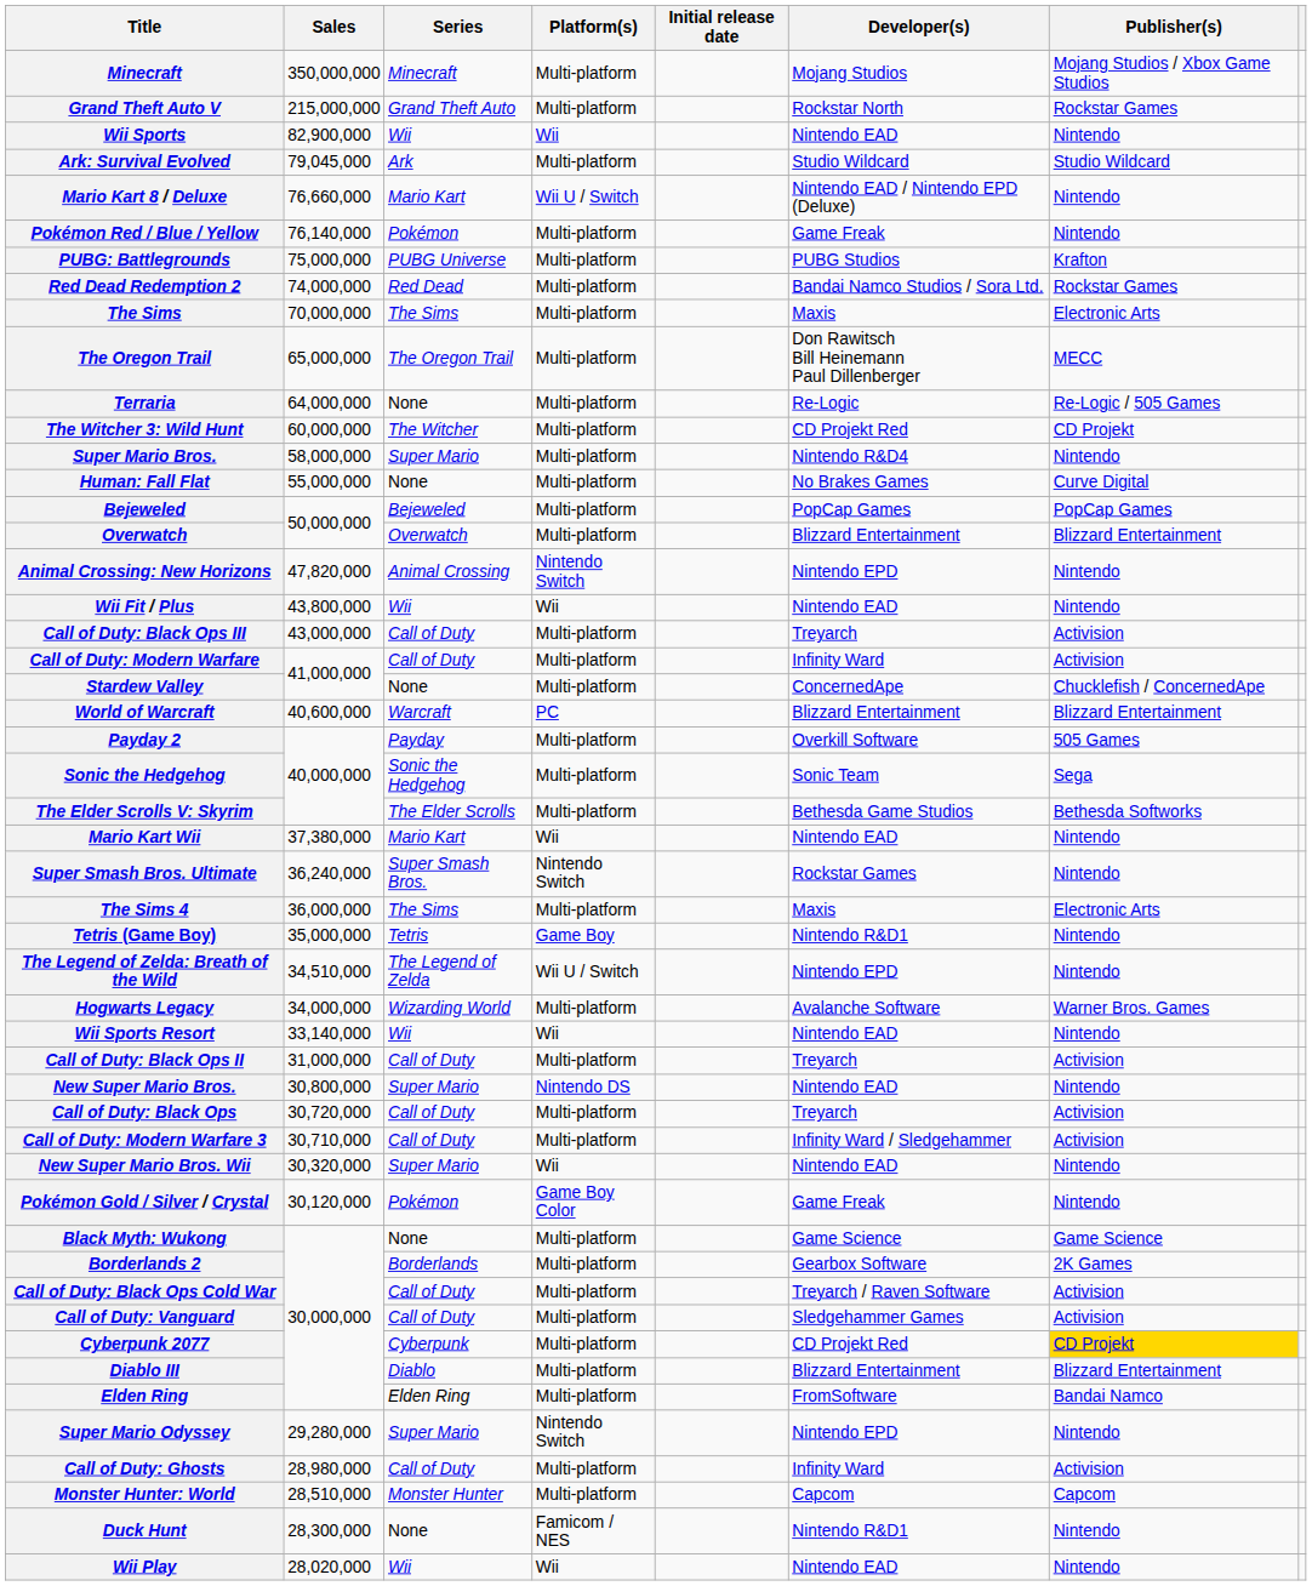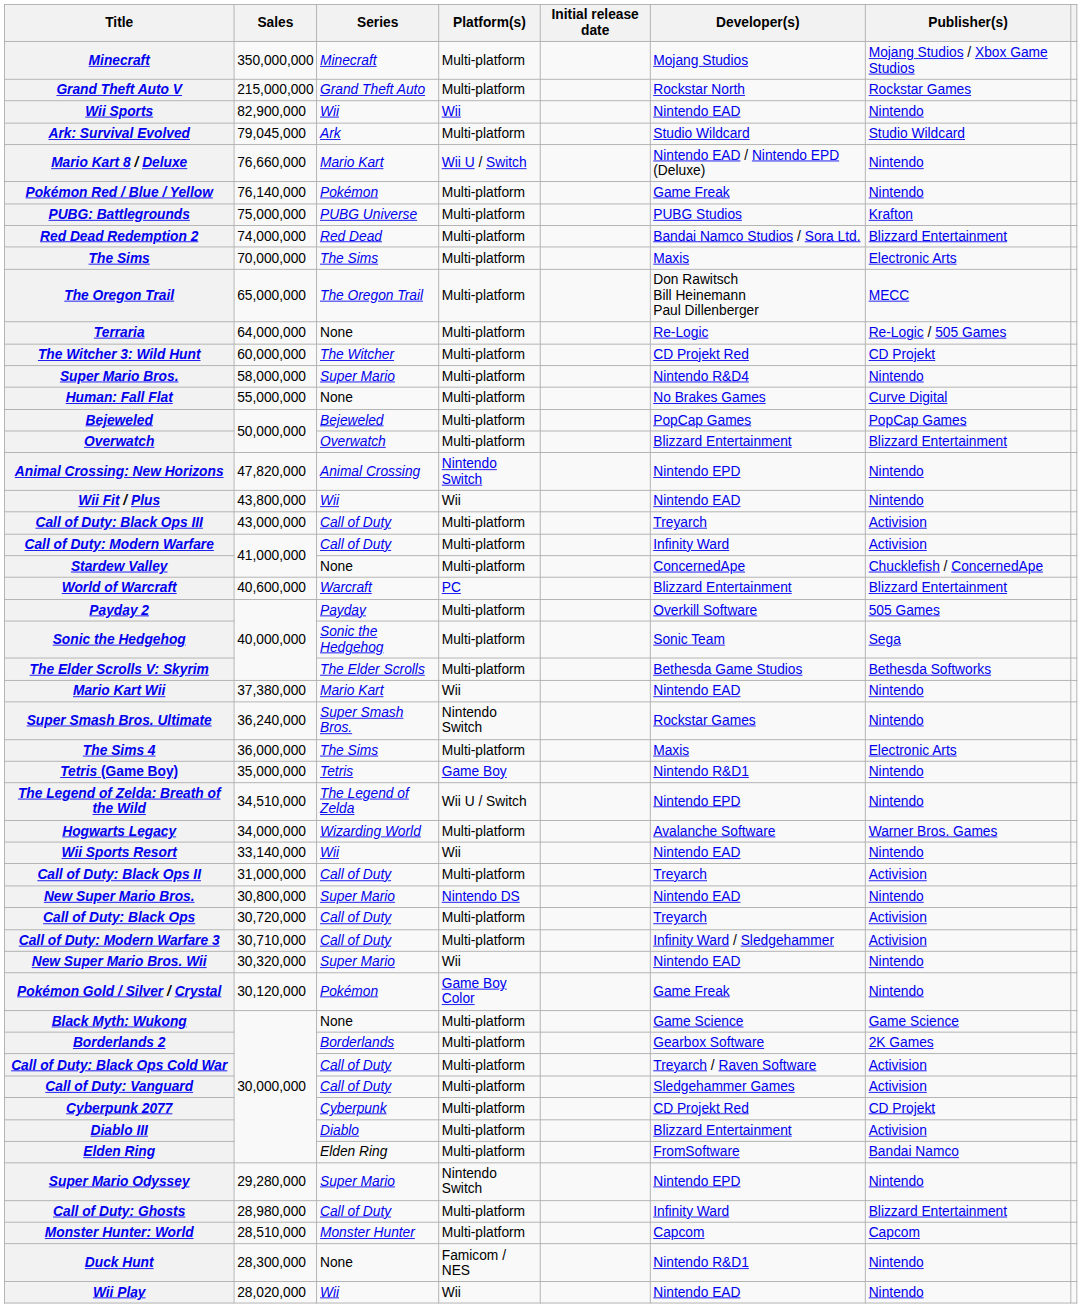Red Dead Redemption 2 | Publisher(s): Rockstar Games -> Blizzard Entertainment
Cyberpunk 2077 | Publisher(s): gold background -> no background
Diablo III | Publisher(s): Blizzard Entertainment -> Activision
Call of Duty: Ghosts | Publisher(s): Activision -> Blizzard Entertainment
